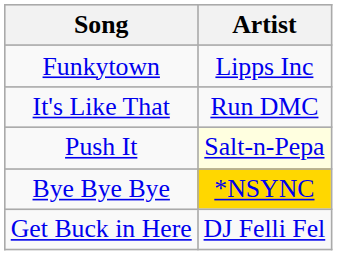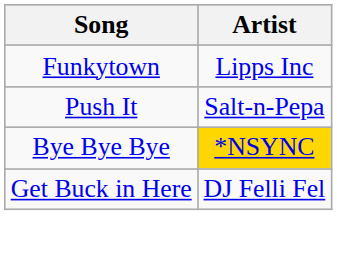- row: It's Like That | Run DMC
Push It | Artist: lightyellow background -> no background
